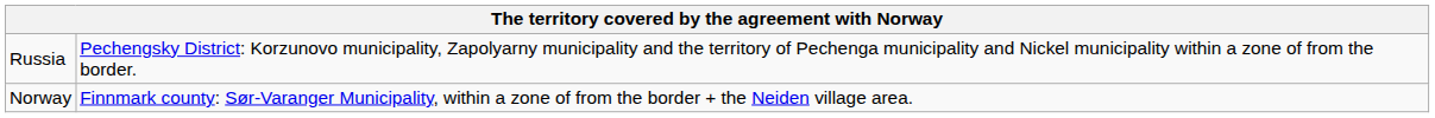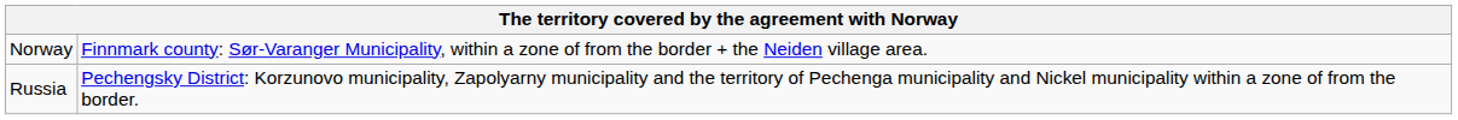rows swapped: Norway <-> Russia
